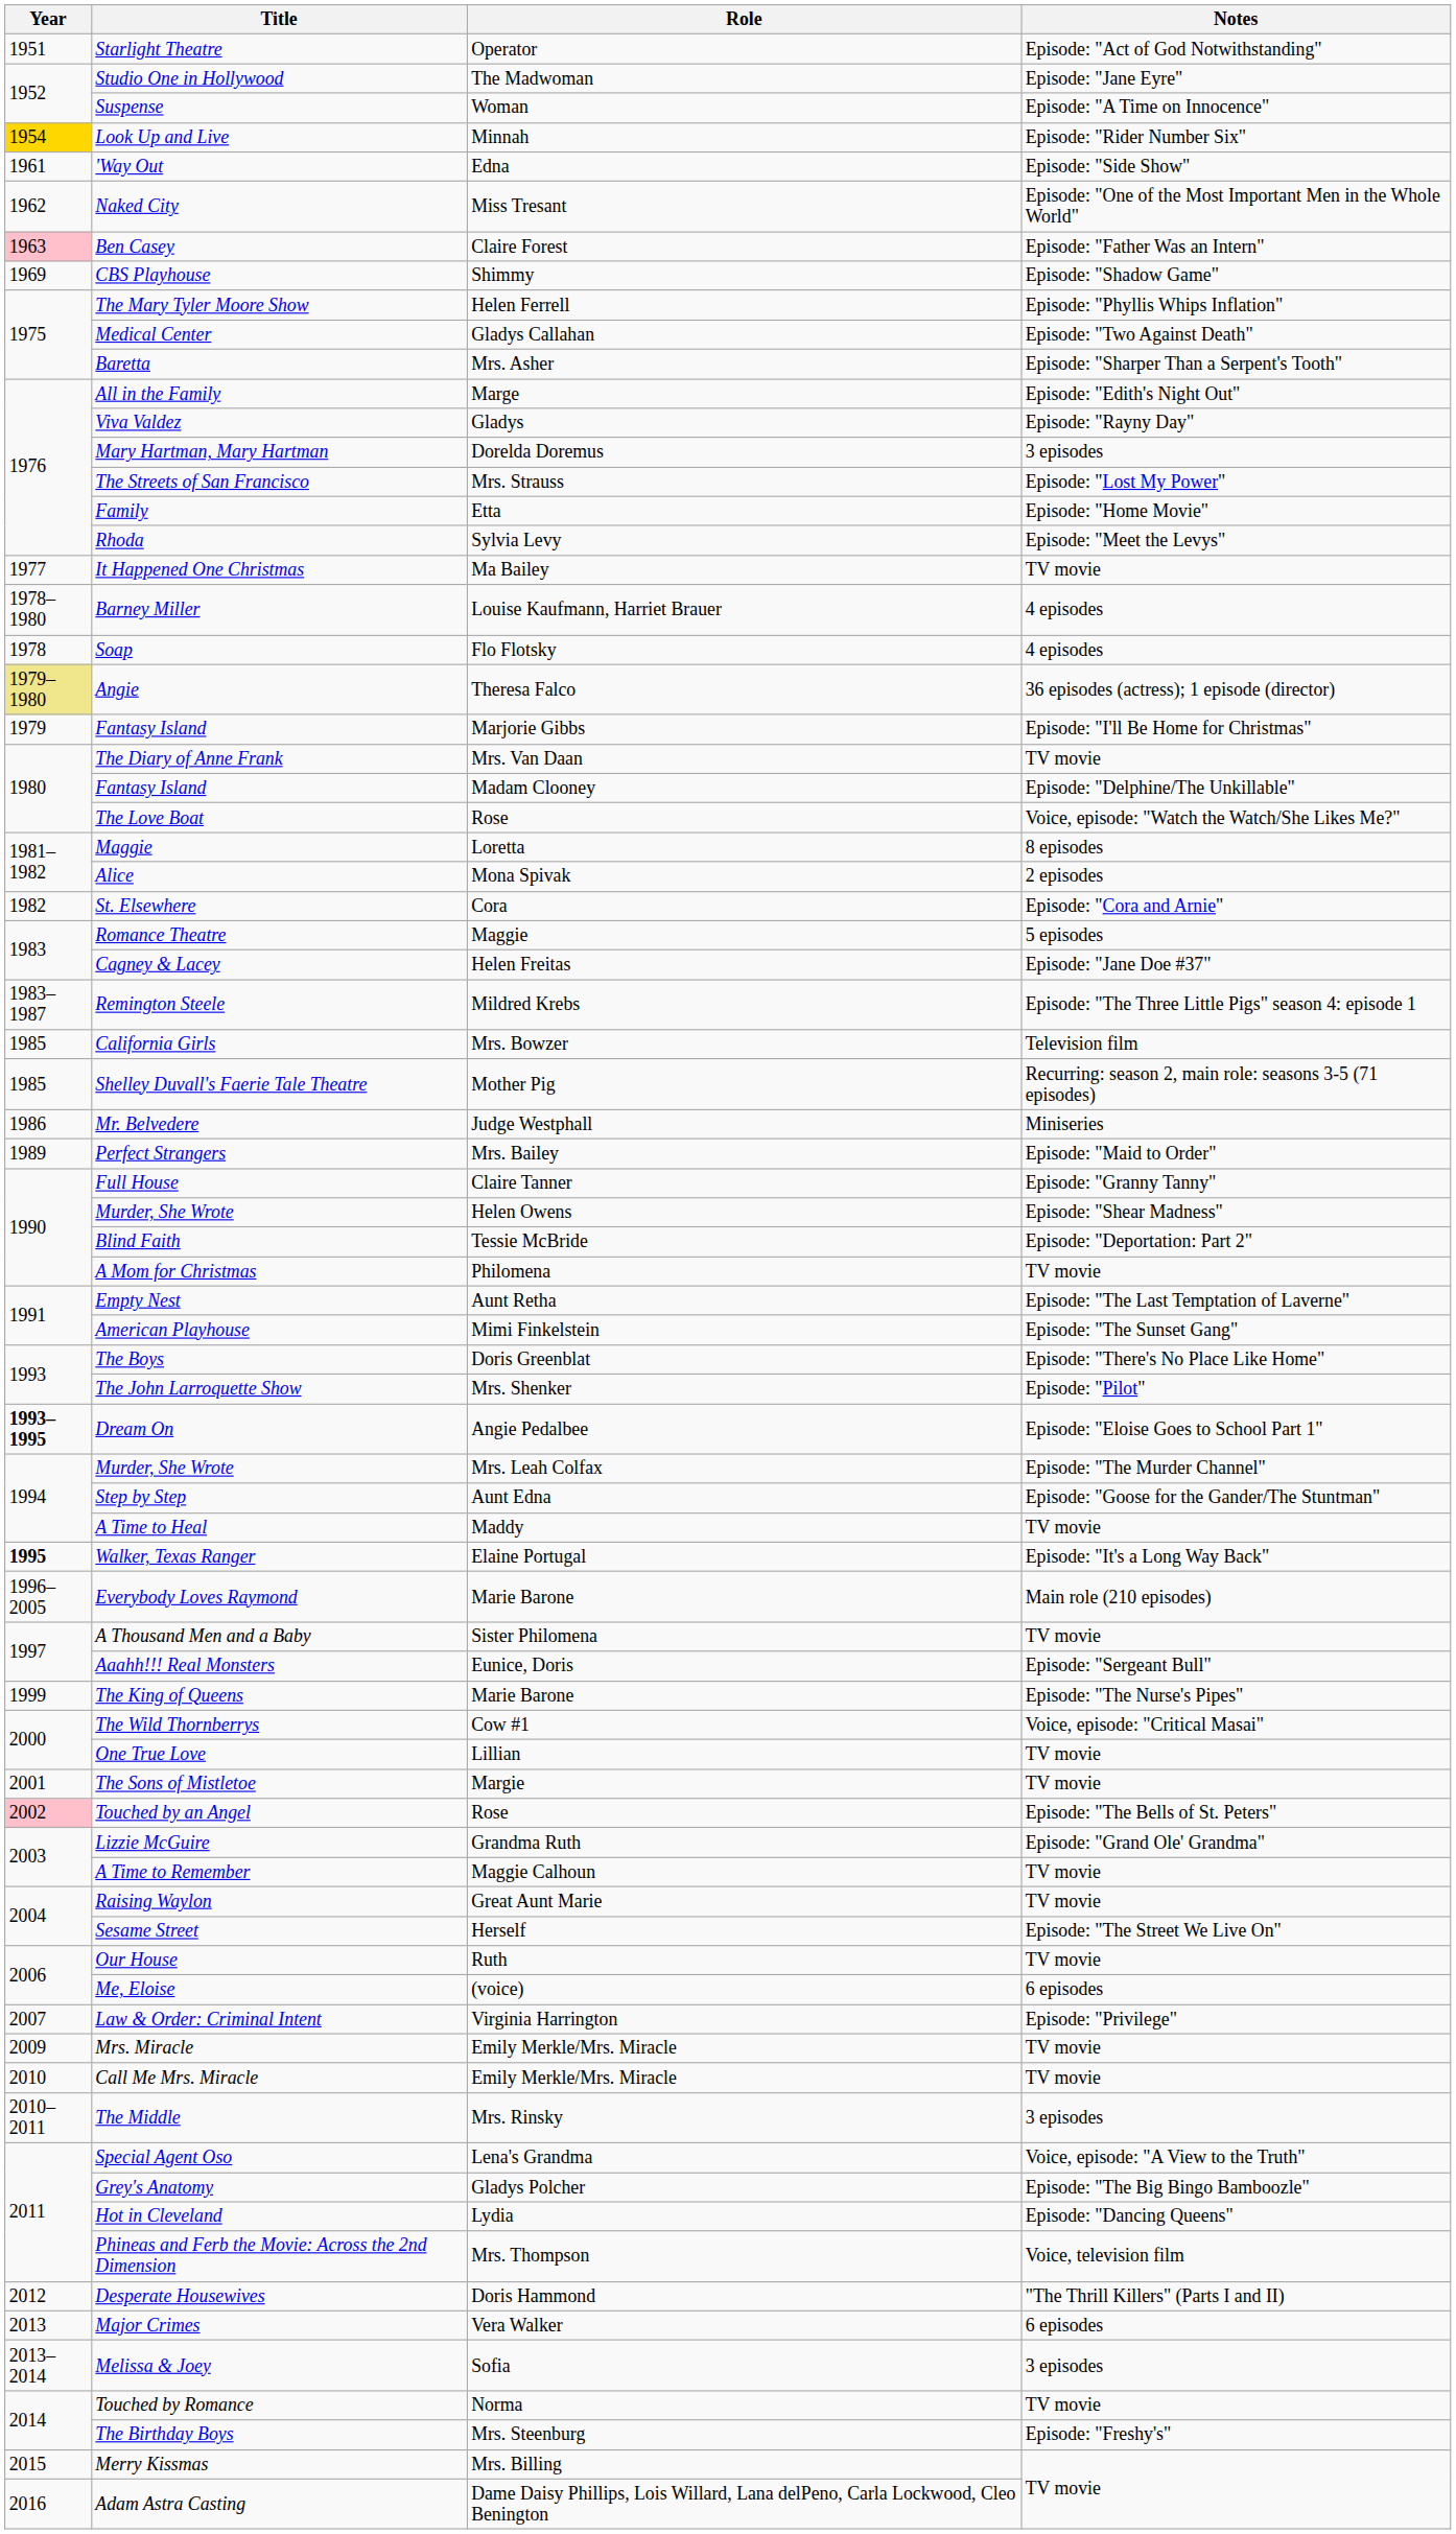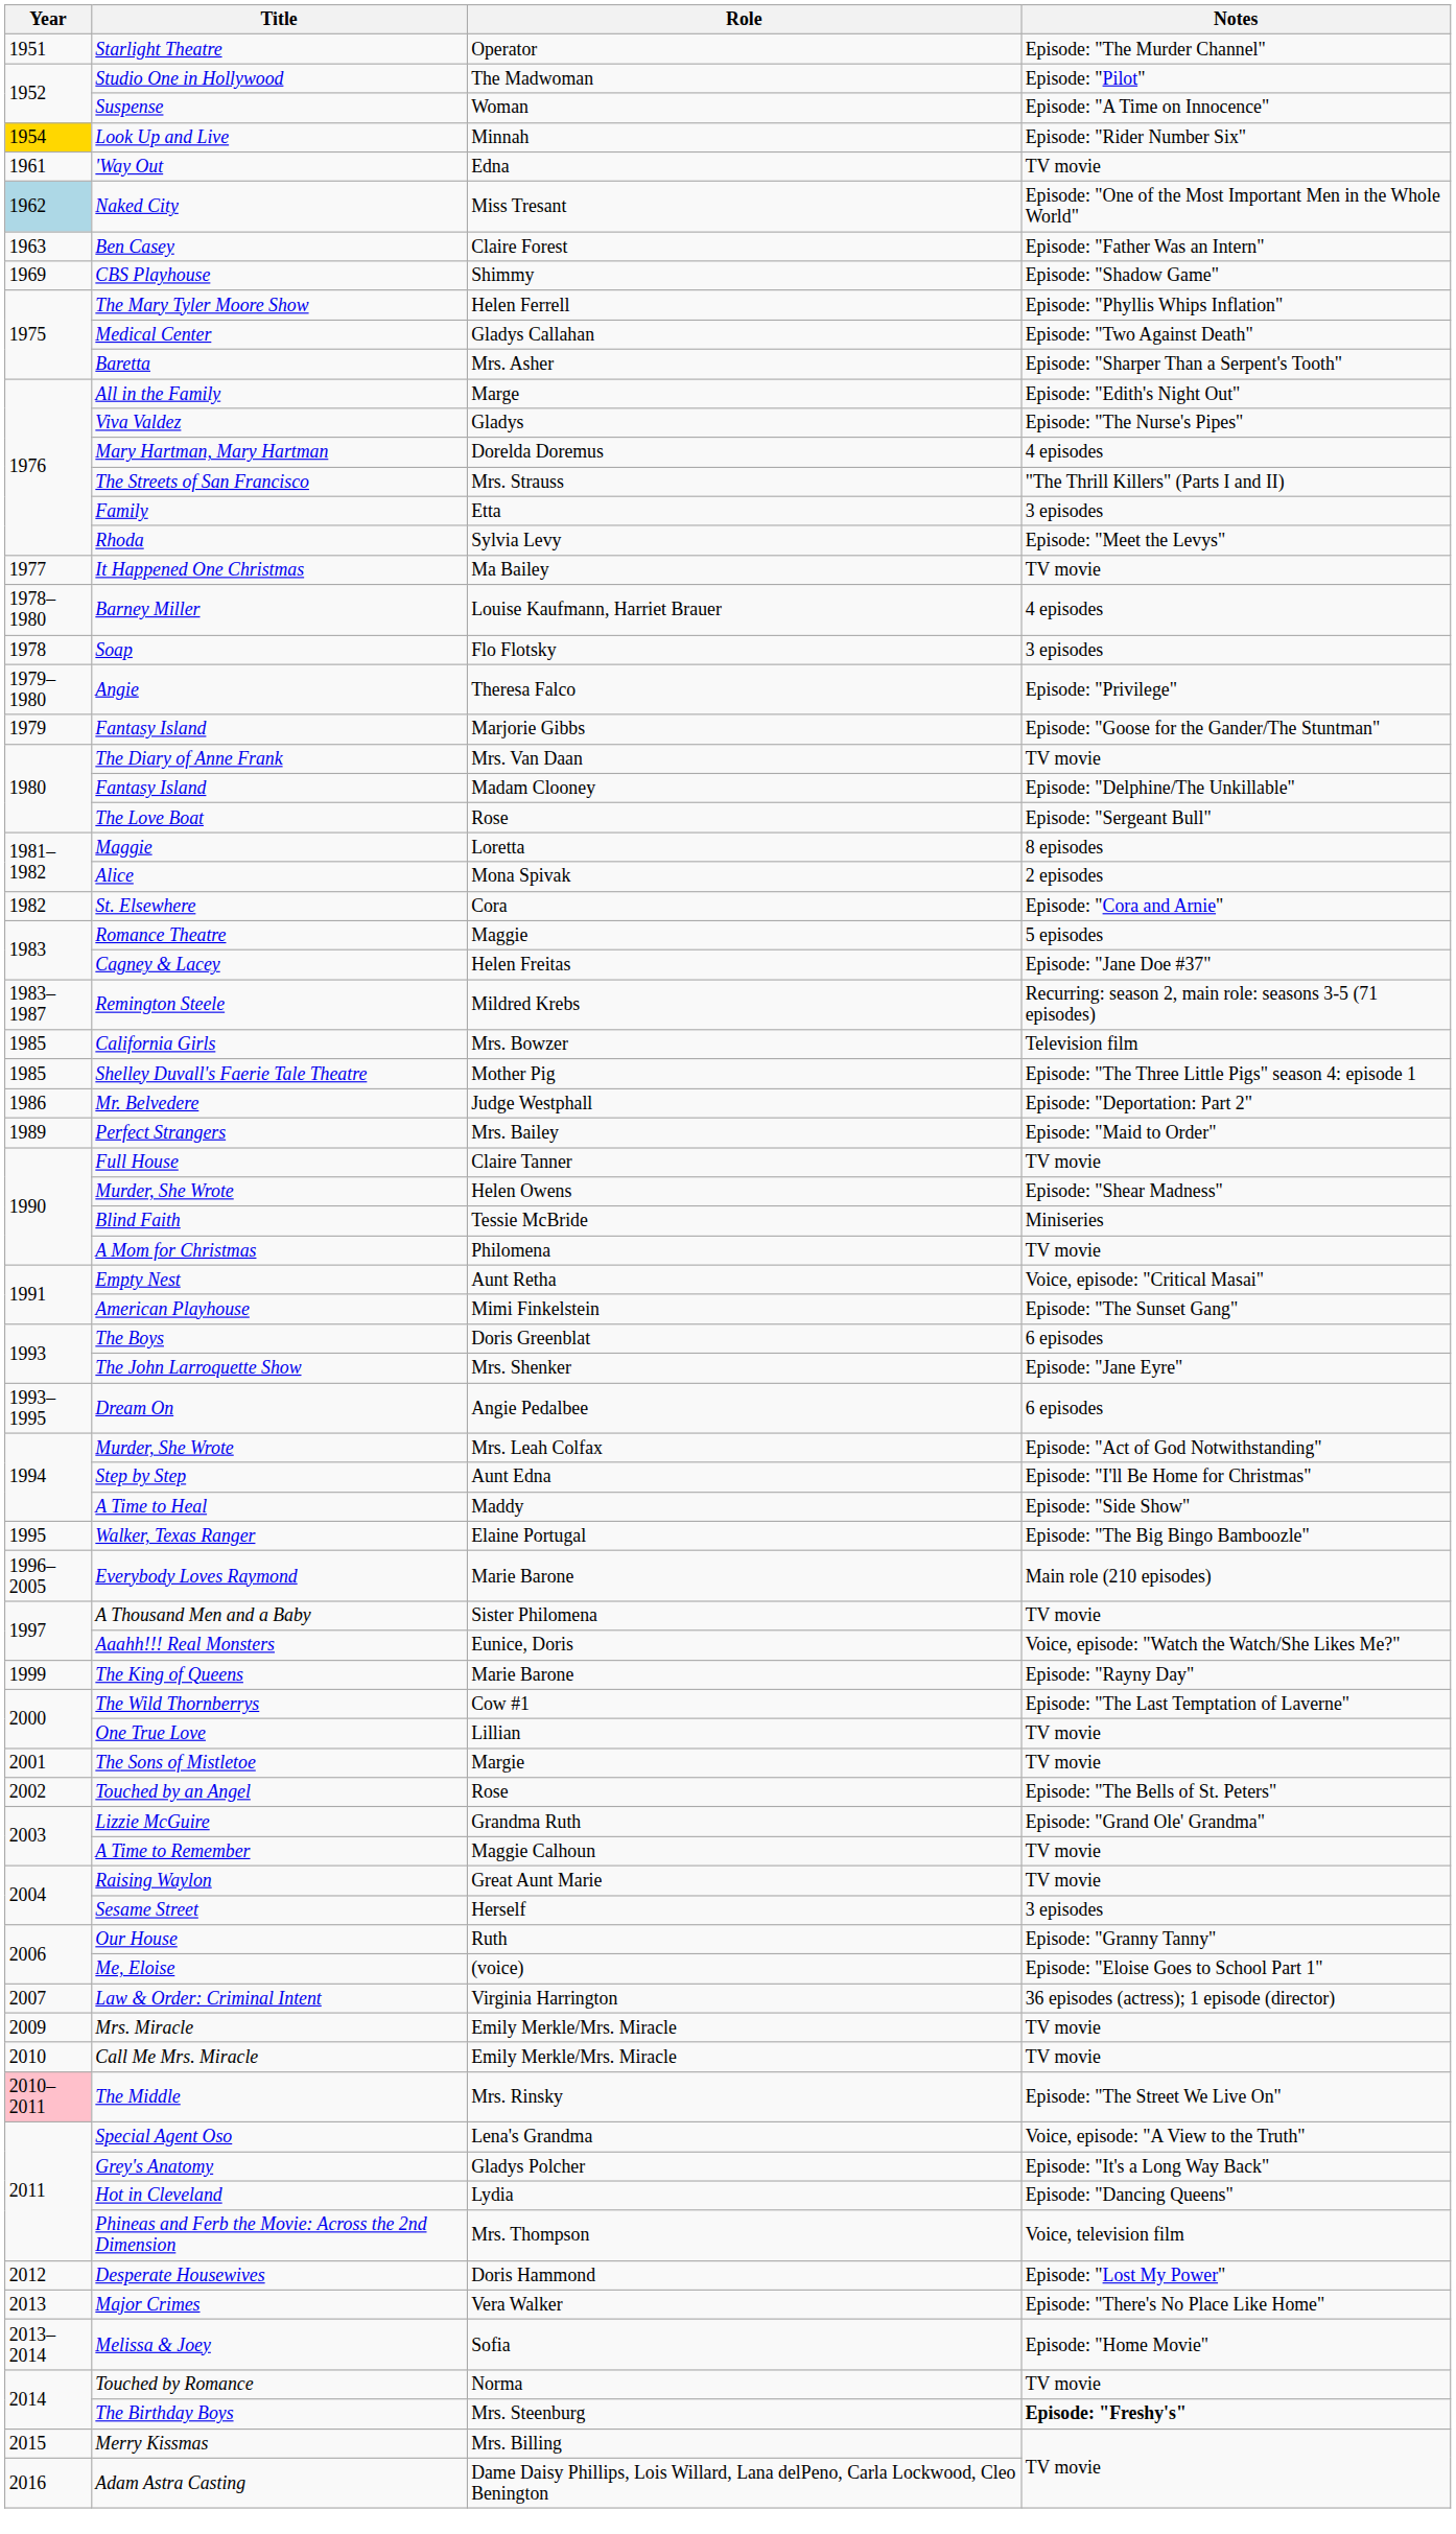Starlight Theatre | Notes: Episode: "Act of God Notwithstanding" -> Episode: "The Murder Channel"
Studio One in Hollywood | Notes: Episode: "Jane Eyre" -> Episode: "Pilot"
'Way Out | Notes: Episode: "Side Show" -> TV movie
Naked City | Year: no background -> lightblue background
Ben Casey | Year: pink background -> no background
Viva Valdez | Notes: Episode: "Rayny Day" -> Episode: "The Nurse's Pipes"
Mary Hartman, Mary Hartman | Notes: 3 episodes -> 4 episodes
The Streets of San Francisco | Notes: Episode: "Lost My Power" -> "The Thrill Killers" (Parts I and II)
Family | Notes: Episode: "Home Movie" -> 3 episodes
Soap | Notes: 4 episodes -> 3 episodes
Angie | Year: khaki background -> no background
Angie | Notes: 36 episodes (actress); 1 episode (director) -> Episode: "Privilege"
Fantasy Island / Marjorie Gibbs | Notes: Episode: "I'll Be Home for Christmas" -> Episode: "Goose for the Gander/The Stuntman"
The Love Boat | Notes: Voice, episode: "Watch the Watch/She Likes Me?" -> Episode: "Sergeant Bull"
Remington Steele | Notes: Episode: "The Three Little Pigs" season 4: episode 1 -> Recurring: season 2, main role: seasons 3-5 (71 episodes)
Shelley Duvall's Faerie Tale Theatre | Notes: Recurring: season 2, main role: seasons 3-5 (71 episodes) -> Episode: "The Three Little Pigs" season 4: episode 1
Mr. Belvedere | Notes: Miniseries -> Episode: "Deportation: Part 2"
Full House | Notes: Episode: "Granny Tanny" -> TV movie
Blind Faith | Notes: Episode: "Deportation: Part 2" -> Miniseries
Empty Nest | Notes: Episode: "The Last Temptation of Laverne" -> Voice, episode: "Critical Masai"
The Boys | Notes: Episode: "There's No Place Like Home" -> 6 episodes
The John Larroquette Show | Notes: Episode: "Pilot" -> Episode: "Jane Eyre"
Dream On | Year: bold -> normal
Dream On | Notes: Episode: "Eloise Goes to School Part 1" -> 6 episodes
Murder, She Wrote / Mrs. Leah Colfax | Notes: Episode: "The Murder Channel" -> Episode: "Act of God Notwithstanding"
Step by Step | Notes: Episode: "Goose for the Gander/The Stuntman" -> Episode: "I'll Be Home for Christmas"
A Time to Heal | Notes: TV movie -> Episode: "Side Show"
Walker, Texas Ranger | Year: bold -> normal
Walker, Texas Ranger | Notes: Episode: "It's a Long Way Back" -> Episode: "The Big Bingo Bamboozle"
Aaahh!!! Real Monsters | Notes: Episode: "Sergeant Bull" -> Voice, episode: "Watch the Watch/She Likes Me?"
The King of Queens | Notes: Episode: "The Nurse's Pipes" -> Episode: "Rayny Day"
The Wild Thornberrys | Notes: Voice, episode: "Critical Masai" -> Episode: "The Last Temptation of Laverne"
Touched by an Angel | Year: pink background -> no background
Sesame Street | Notes: Episode: "The Street We Live On" -> 3 episodes
Our House | Notes: TV movie -> Episode: "Granny Tanny"
Me, Eloise | Notes: 6 episodes -> Episode: "Eloise Goes to School Part 1"
Law & Order: Criminal Intent | Notes: Episode: "Privilege" -> 36 episodes (actress); 1 episode (director)
The Middle | Year: no background -> pink background
The Middle | Notes: 3 episodes -> Episode: "The Street We Live On"
Grey's Anatomy | Notes: Episode: "The Big Bingo Bamboozle" -> Episode: "It's a Long Way Back"
Desperate Housewives | Notes: "The Thrill Killers" (Parts I and II) -> Episode: "Lost My Power"
Major Crimes | Notes: 6 episodes -> Episode: "There's No Place Like Home"
Melissa & Joey | Notes: 3 episodes -> Episode: "Home Movie"
The Birthday Boys | Notes: normal -> bold
